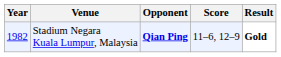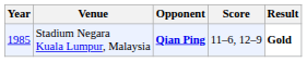Stadium Negara Kuala Lumpur, Malaysia | Year: 1982 -> 1985
